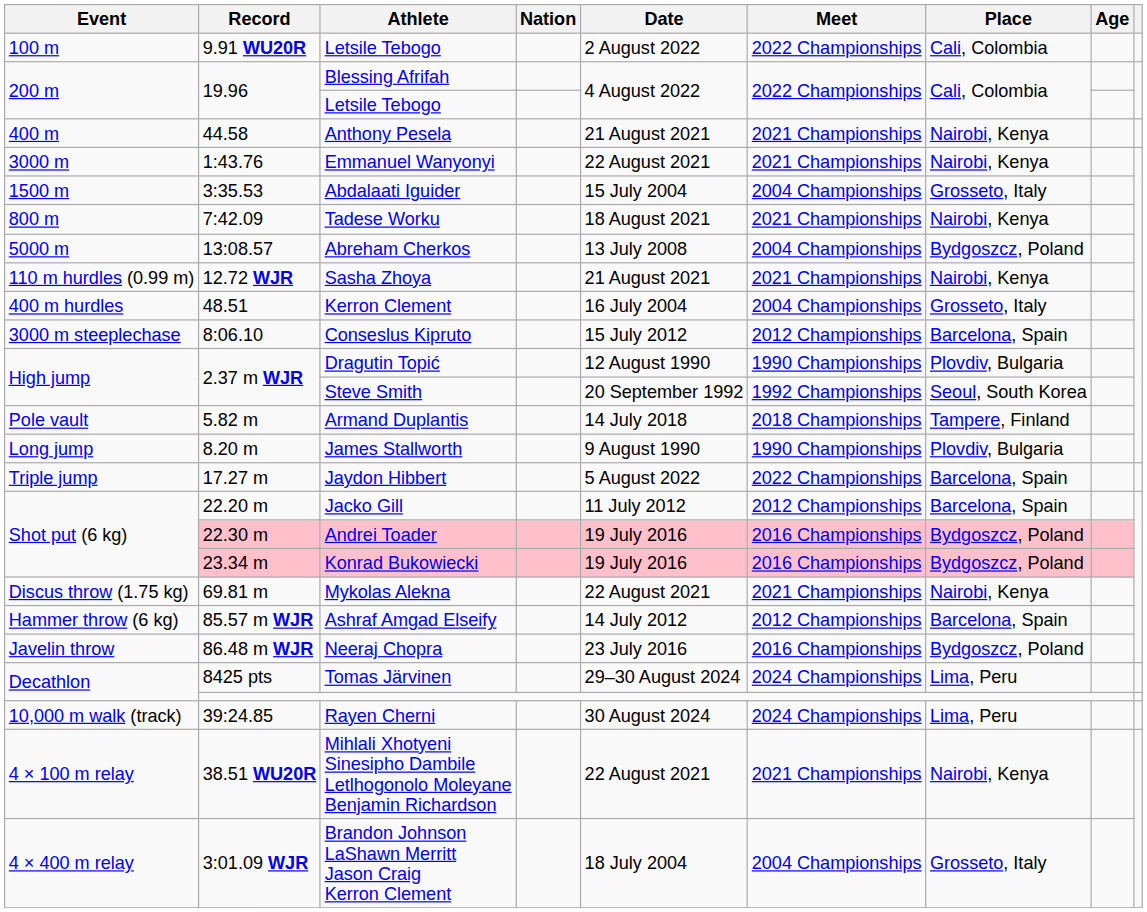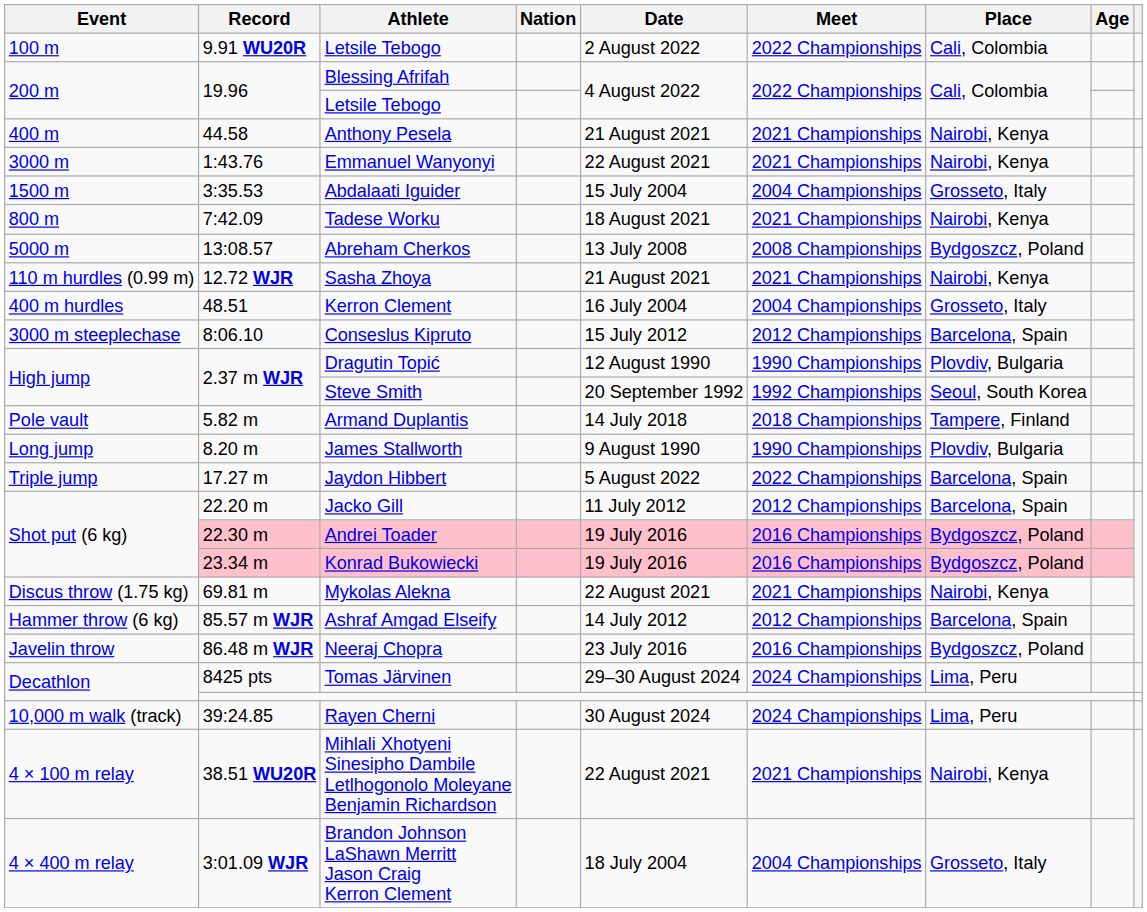Abreham Cherkos | Meet: 2004 Championships -> 2008 Championships
